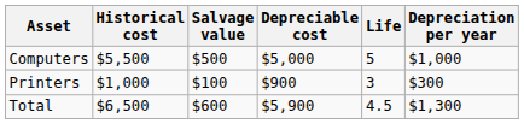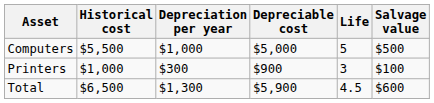columns swapped: Salvage value <-> Depreciation per year
